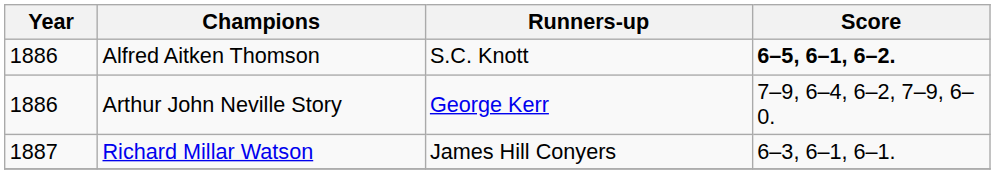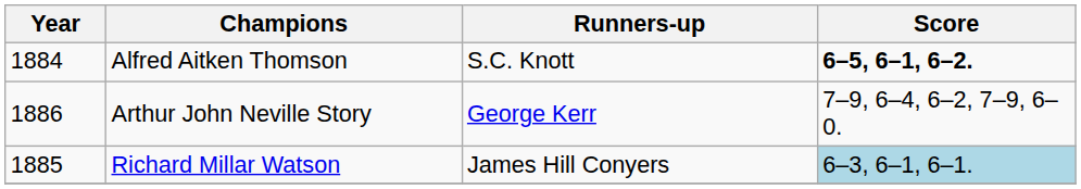Alfred Aitken Thomson | Year: 1886 -> 1884
Richard Millar Watson | Year: 1887 -> 1885
Richard Millar Watson | Score: no background -> lightblue background
